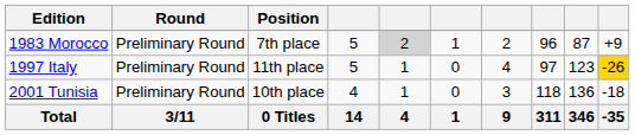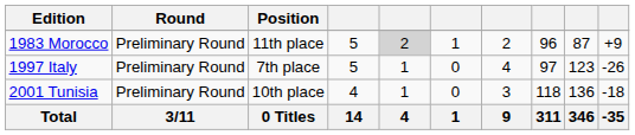1983 Morocco | Position: 7th place -> 11th place
1997 Italy | Position: 11th place -> 7th place
1997 Italy | column 10: gold background -> no background
